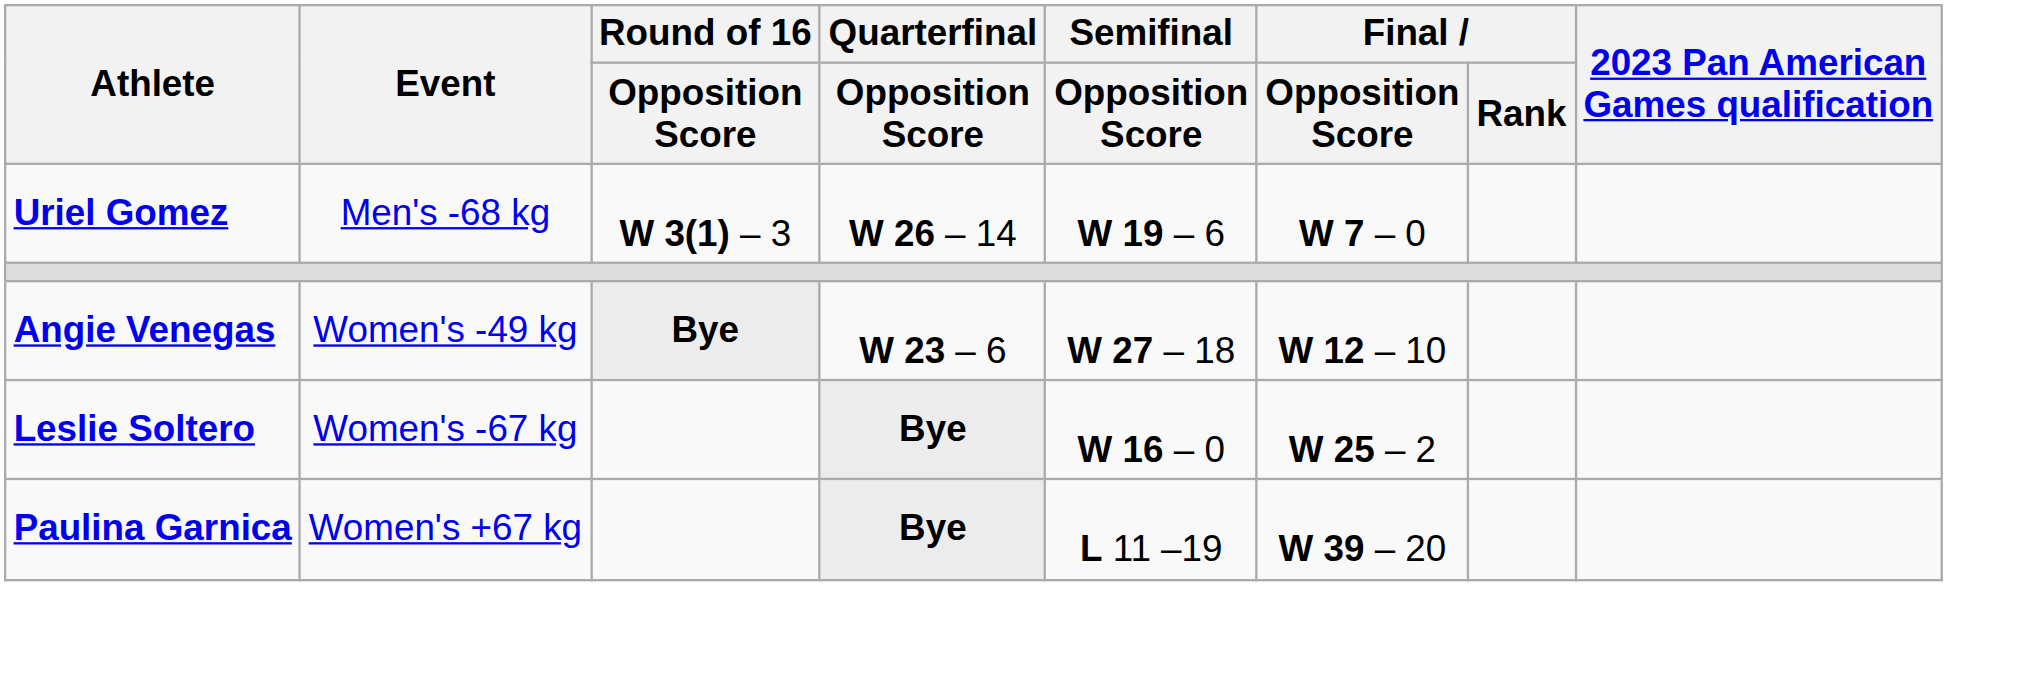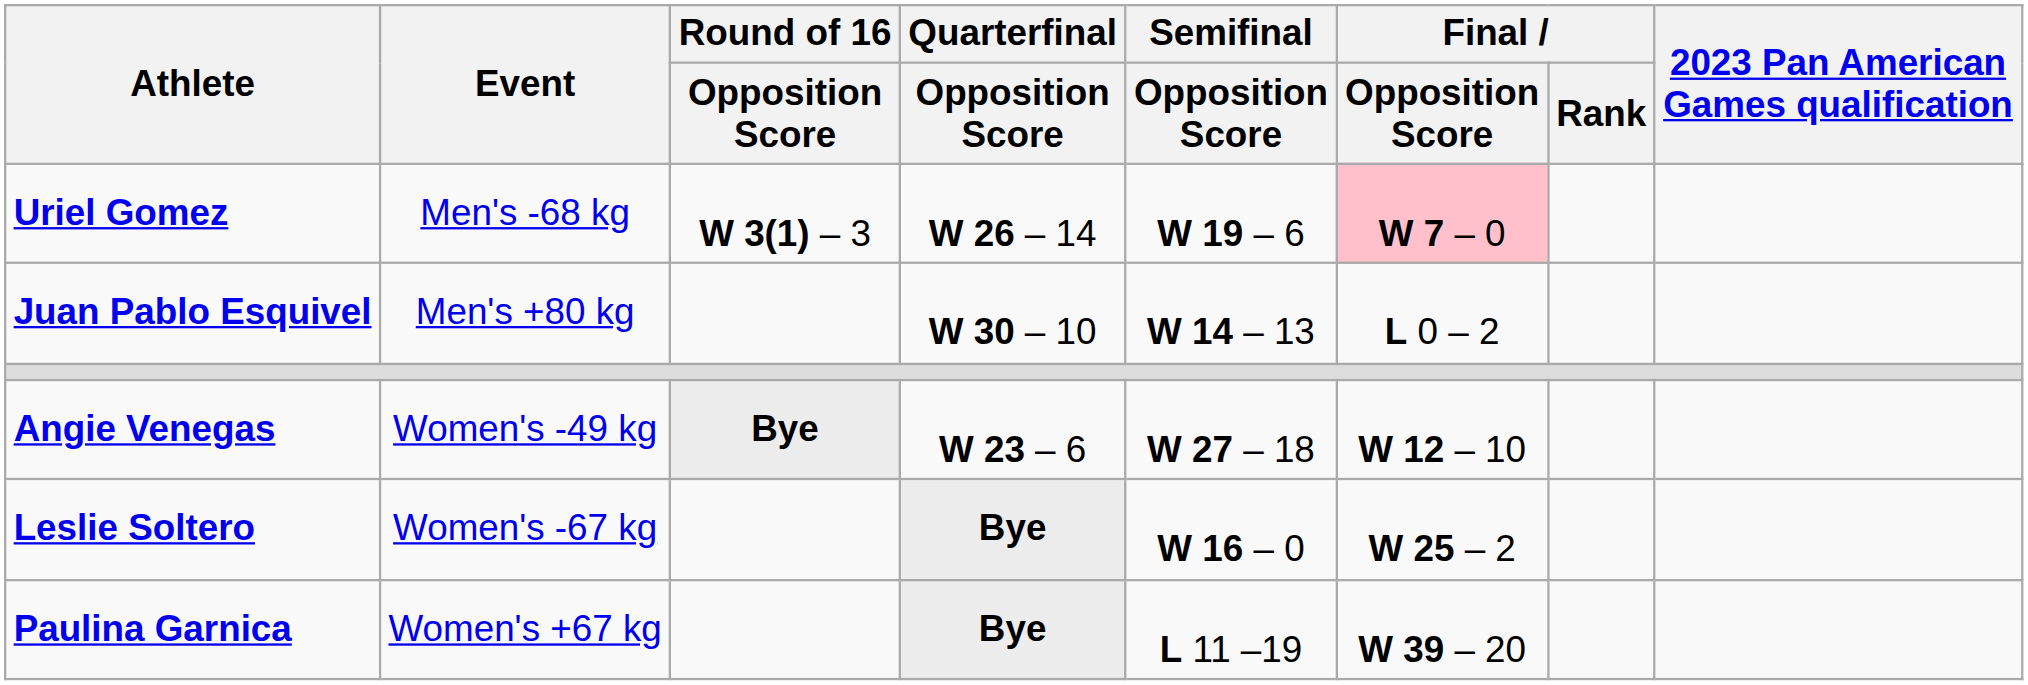Uriel Gomez | Final / Opposition Score: no background -> pink background
+ row: Juan Pablo Esquivel | Men's +80 kg | W 30 – 10 | W 14 – 13 | L 0 – 2
